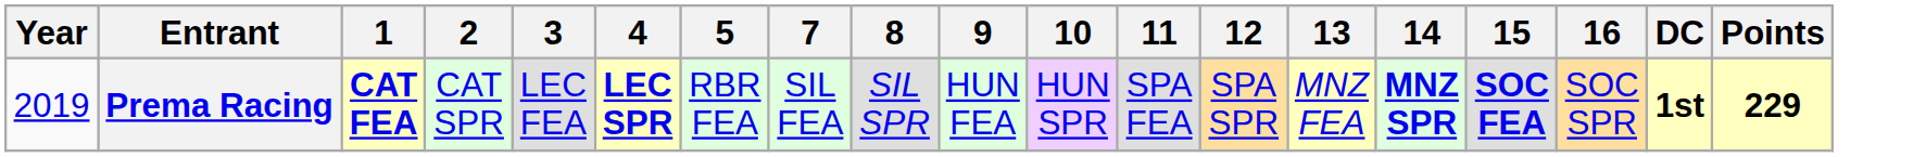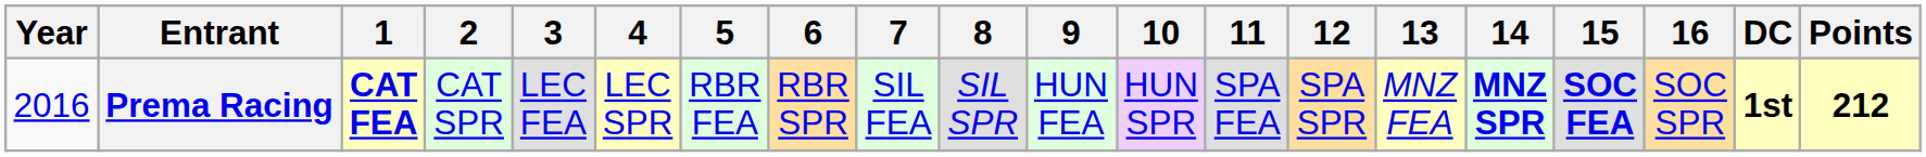+ column: 6 | RBR SPR
Prema Racing | Year: 2019 -> 2016
Prema Racing | 4: bold -> normal
Prema Racing | Points: 229 -> 212
